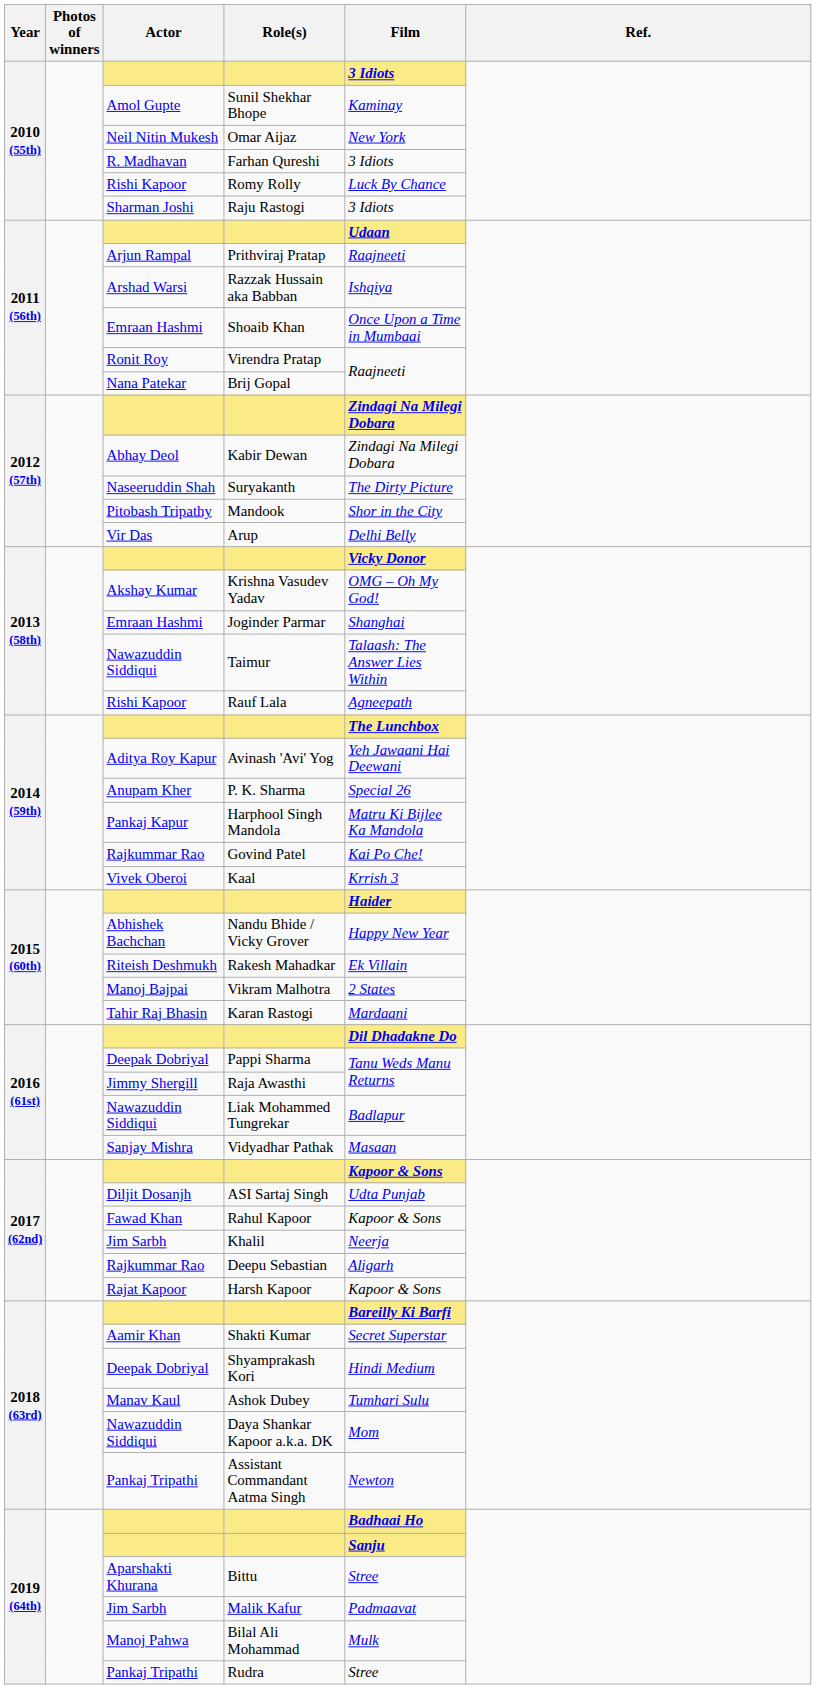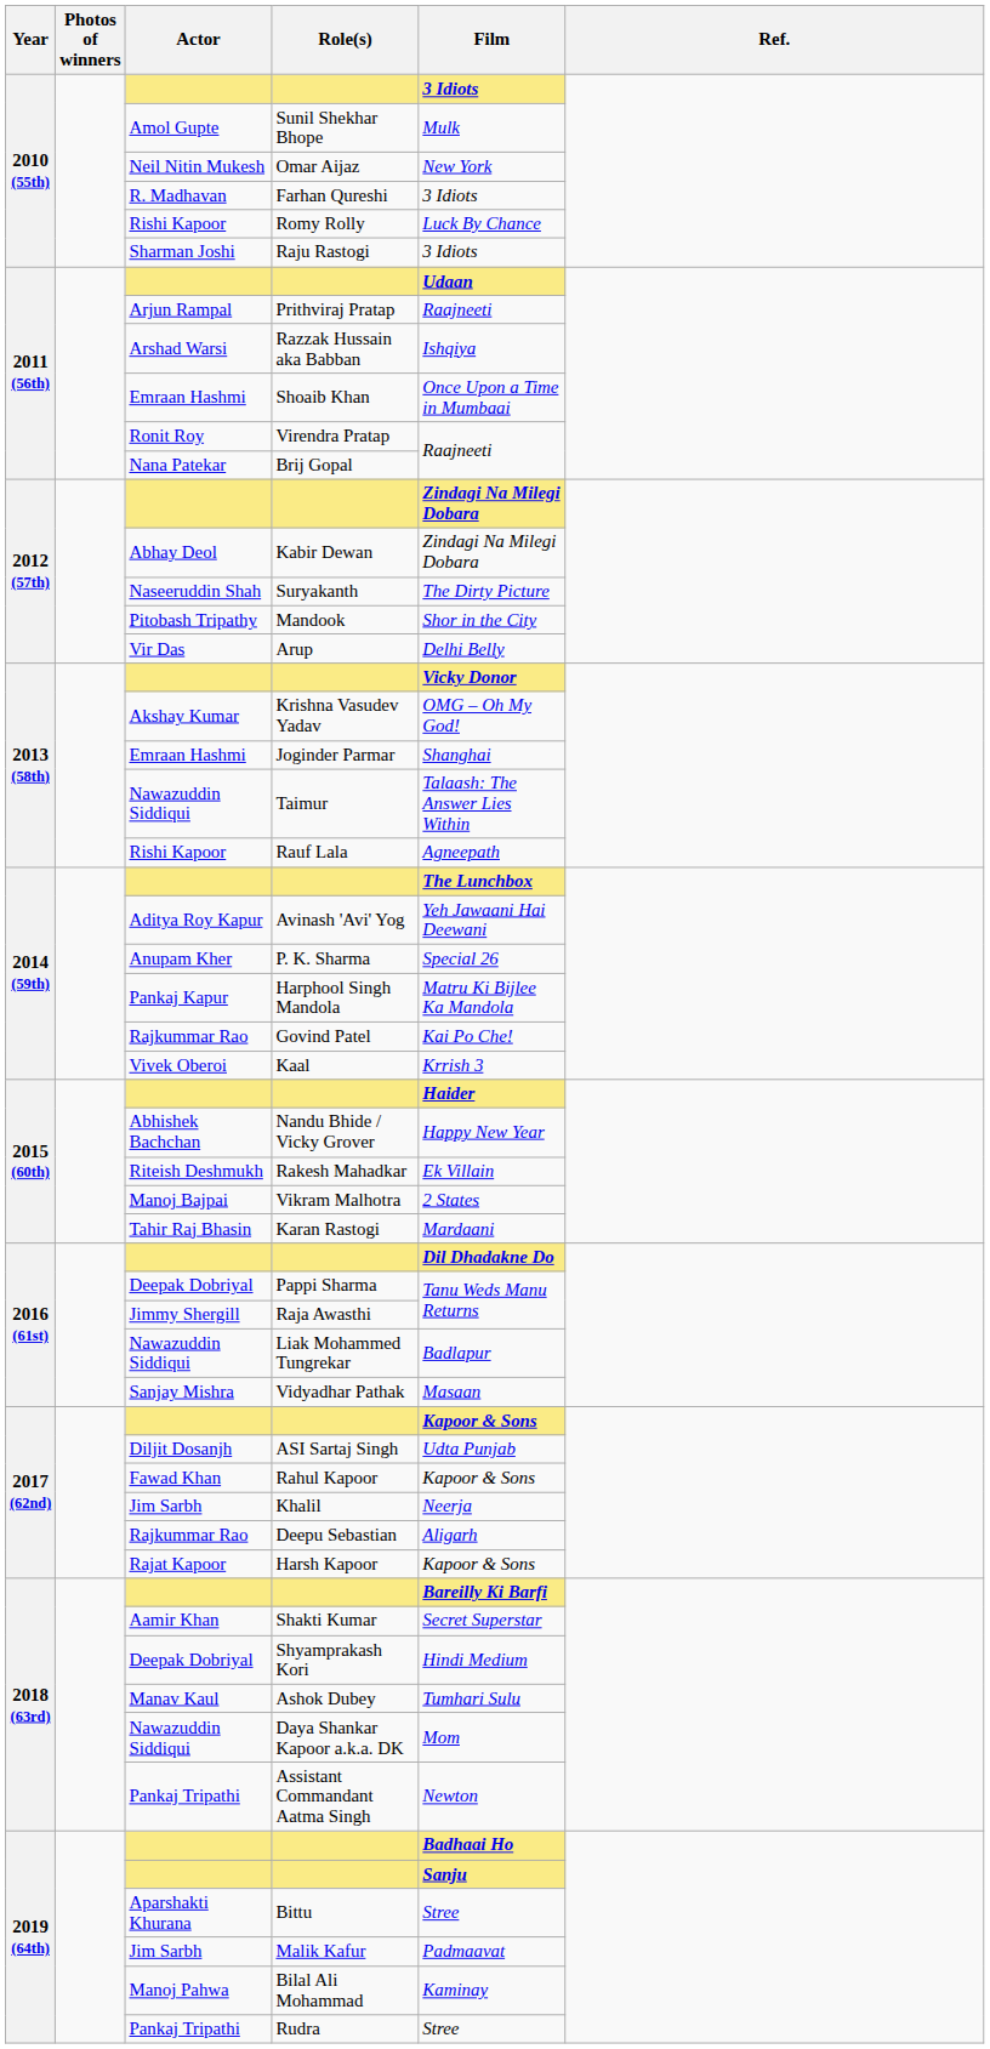Sunil Shekhar Bhope | Film: Kaminay -> Mulk
Bilal Ali Mohammad | Film: Mulk -> Kaminay
